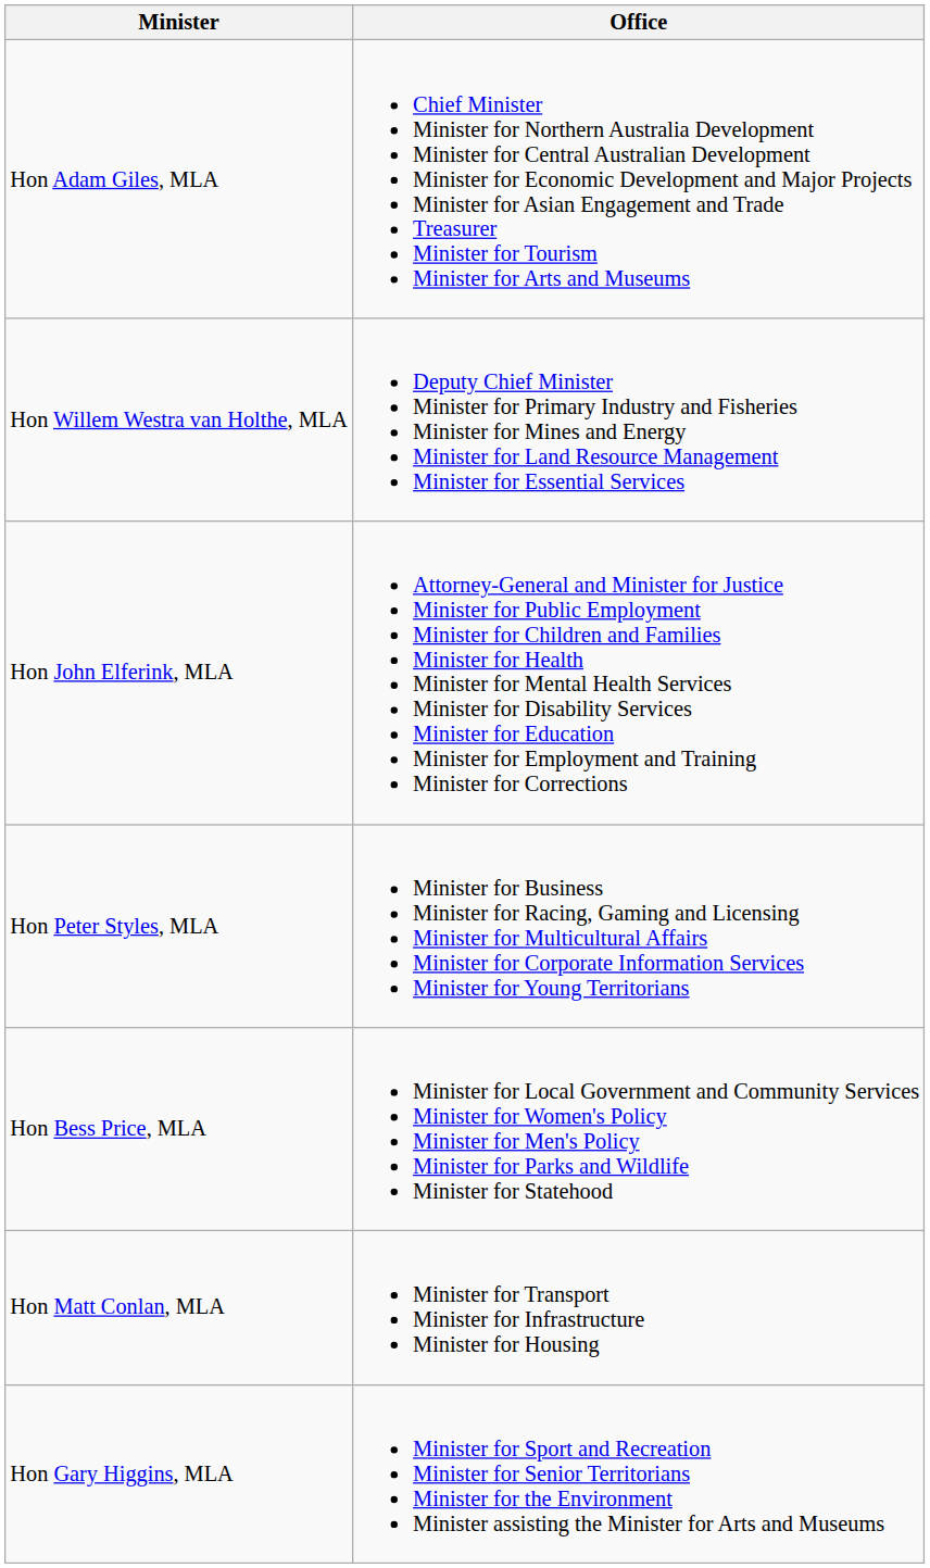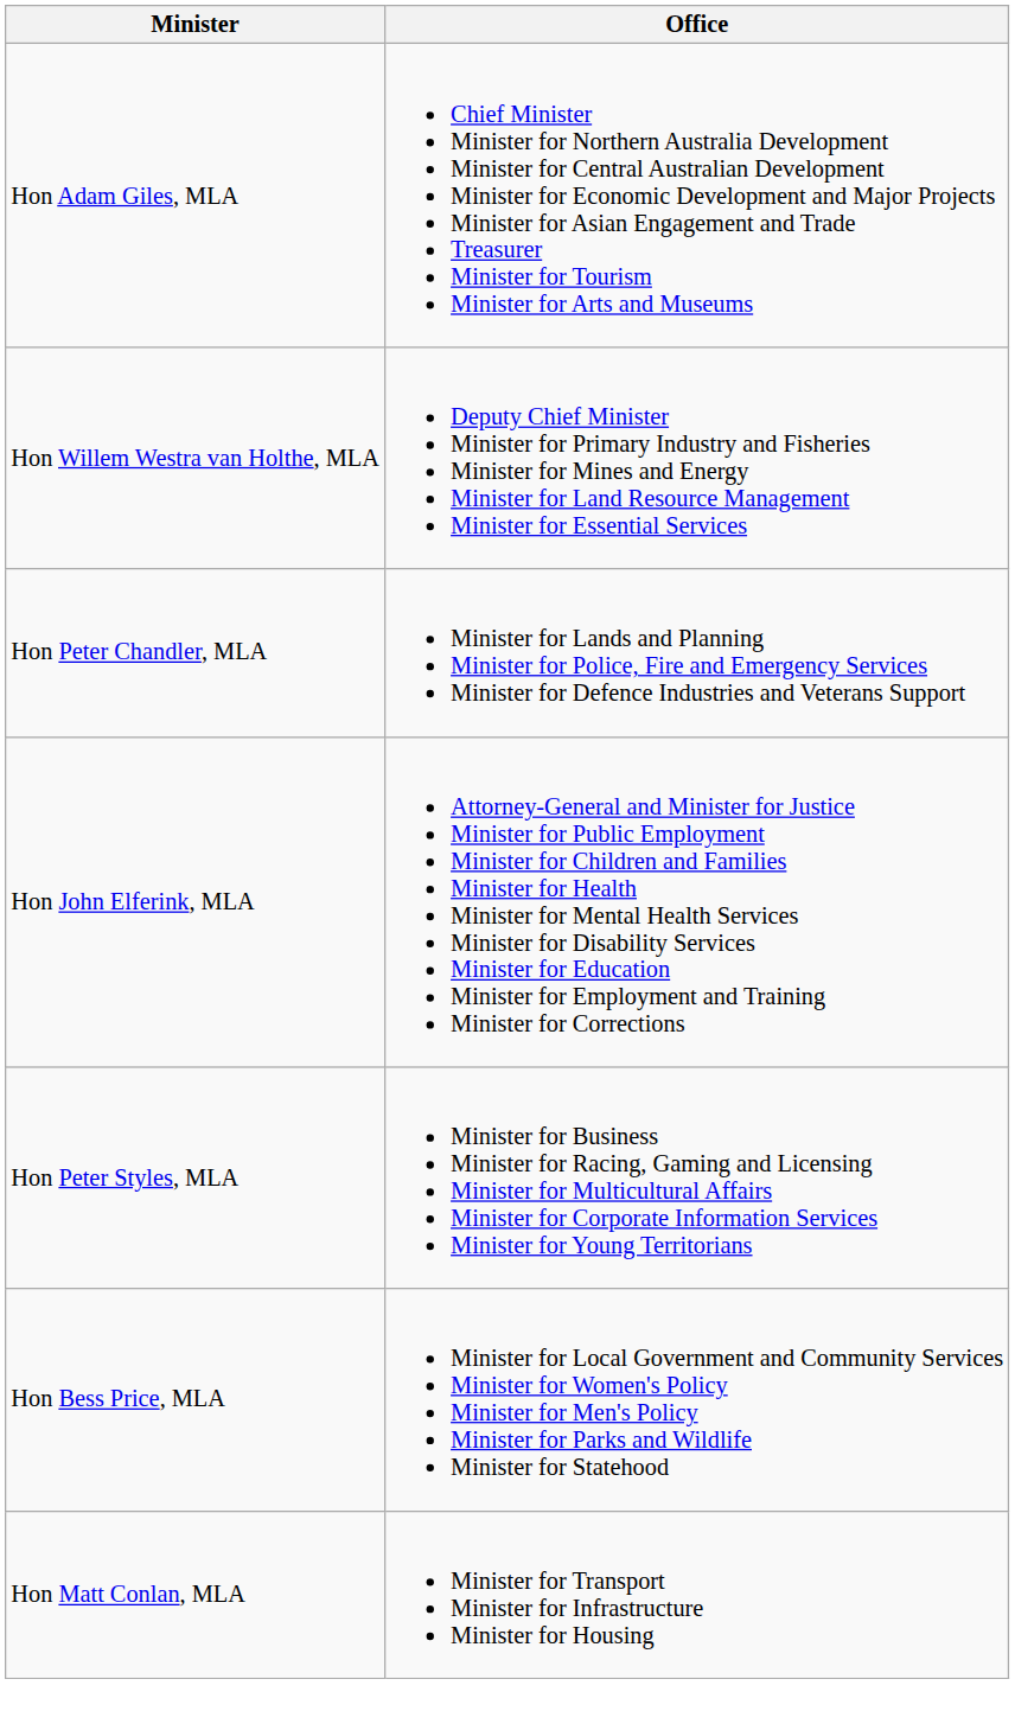+ row: Hon Peter Chandler, MLA | Minister for Lands and Planning Minister for Police, Fire and Emergency Services Minister for Defence Industries and Veterans Support
- row: Hon Gary Higgins, MLA | Minister for Sport and Recreation Minister for Senior Territorians Minister for the Environment Minister assisting the Minister for Arts and Museums
